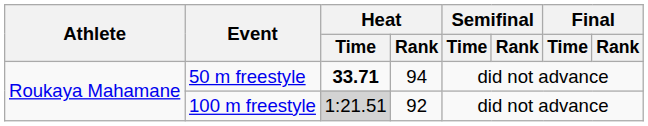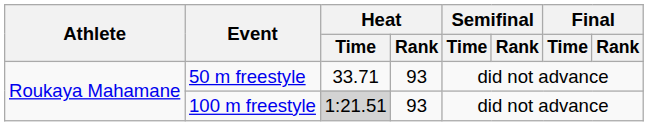50 m freestyle | Heat / Time: bold -> normal
50 m freestyle | Heat / Rank: 94 -> 93
100 m freestyle | Heat / Rank: 92 -> 93
